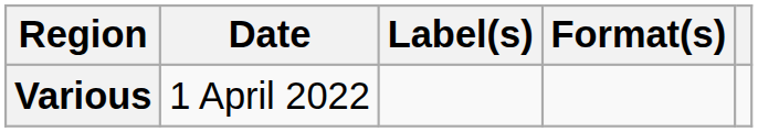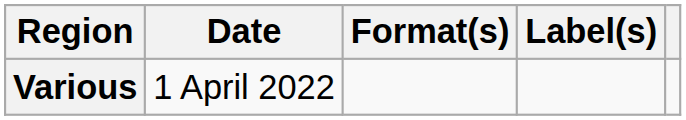columns swapped: Format(s) <-> Label(s)
